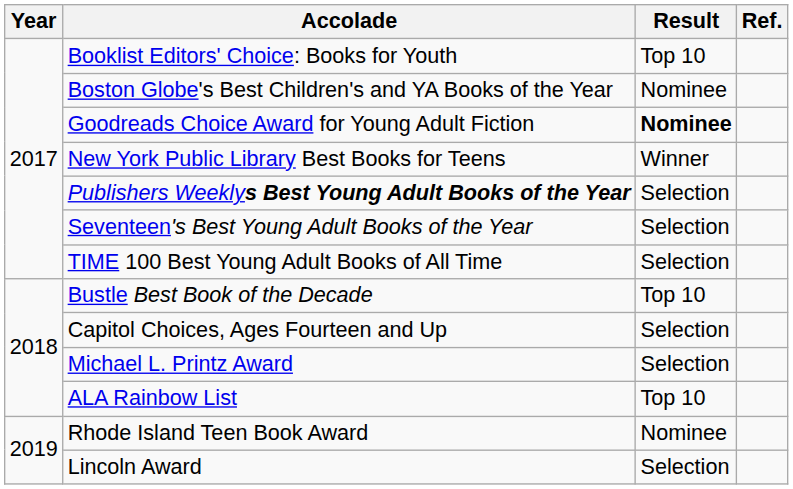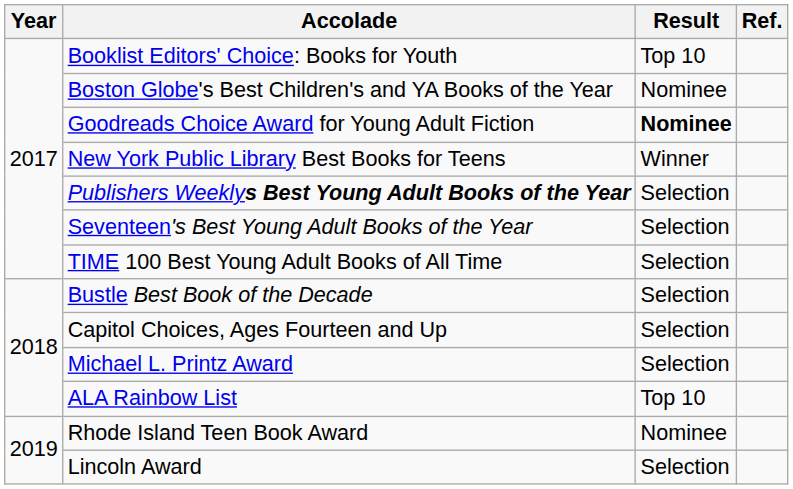Bustle Best Book of the Decade | Result: Top 10 -> Selection
